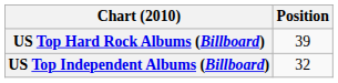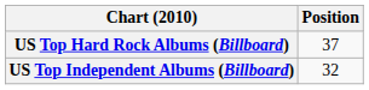US Top Hard Rock Albums (Billboard) | Position: 39 -> 37
